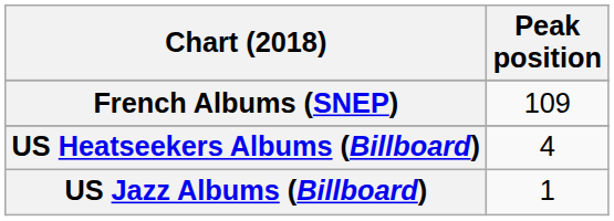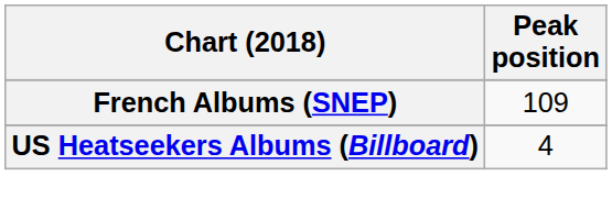- row: US Jazz Albums (Billboard) | 1
